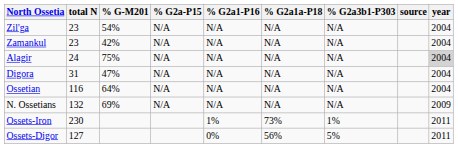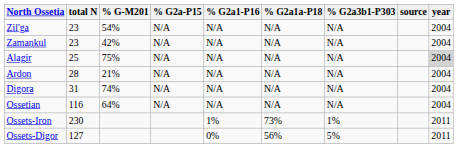Alagir | total N: 24 -> 25
+ row: Ardon | 28 | 21% | N/A | N/A | N/A | N/A | 2004
Digora | % G-M201: 47% -> 74%
- row: N. Ossetians | 132 | 69% | N/A | N/A | N/A | N/A | 2009
